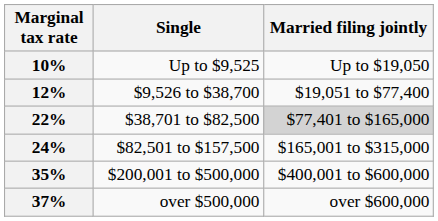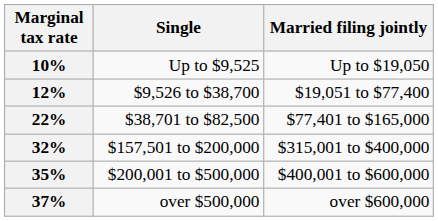22% | Married filing jointly: lightgrey background -> no background
- row: 24% | $82,501 to $157,500 | $165,001 to $315,000
+ row: 32% | $157,501 to $200,000 | $315,001 to $400,000
